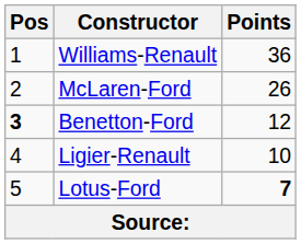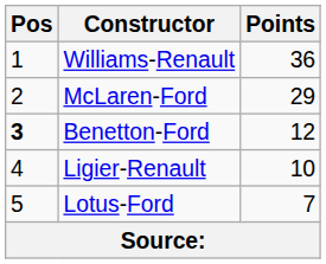McLaren-Ford | Points: 26 -> 29
Lotus-Ford | Points: bold -> normal
